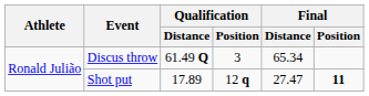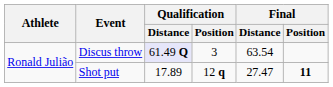Discus throw | Qualification / Distance: no background -> lavender background
Discus throw | Final / Distance: 65.34 -> 63.54
